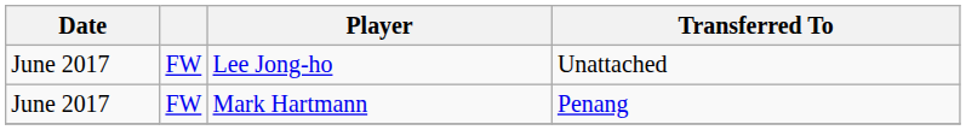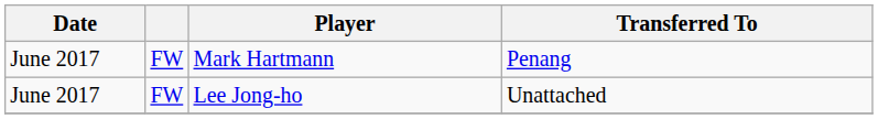rows swapped: Mark Hartmann <-> Lee Jong-ho
